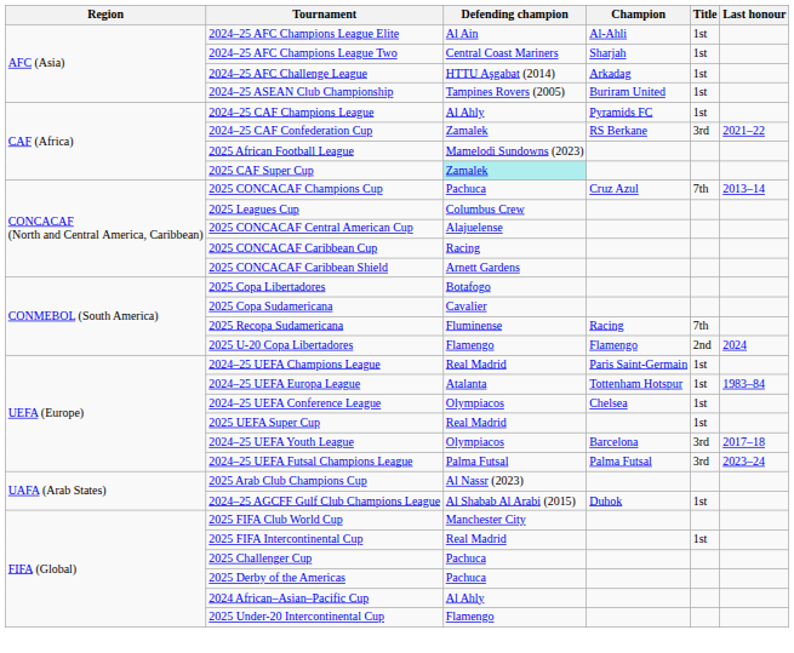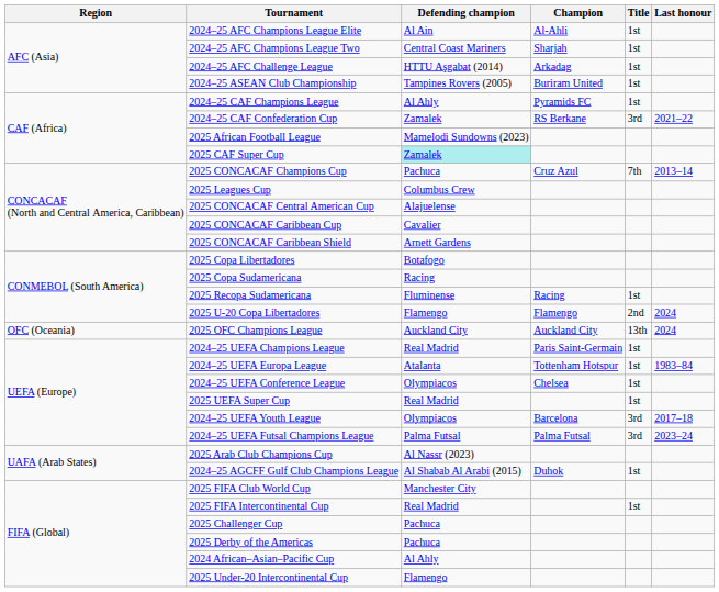2025 CONCACAF Caribbean Cup | Defending champion: Racing -> Cavalier
2025 Copa Sudamericana | Defending champion: Cavalier -> Racing
2025 Recopa Sudamericana | Title: 7th -> 1st
+ row: OFC (Oceania) | 2025 OFC Champions League | Auckland City | Auckland City | 13th | 2024
